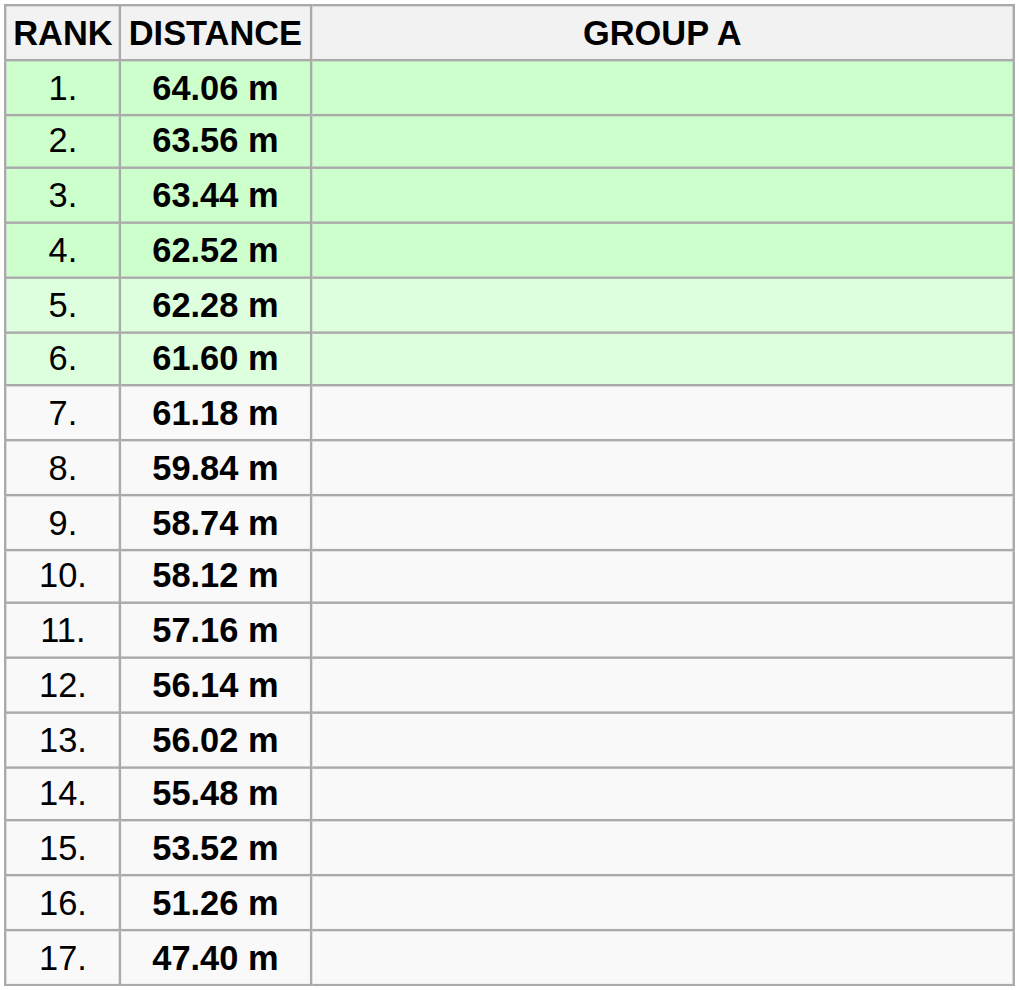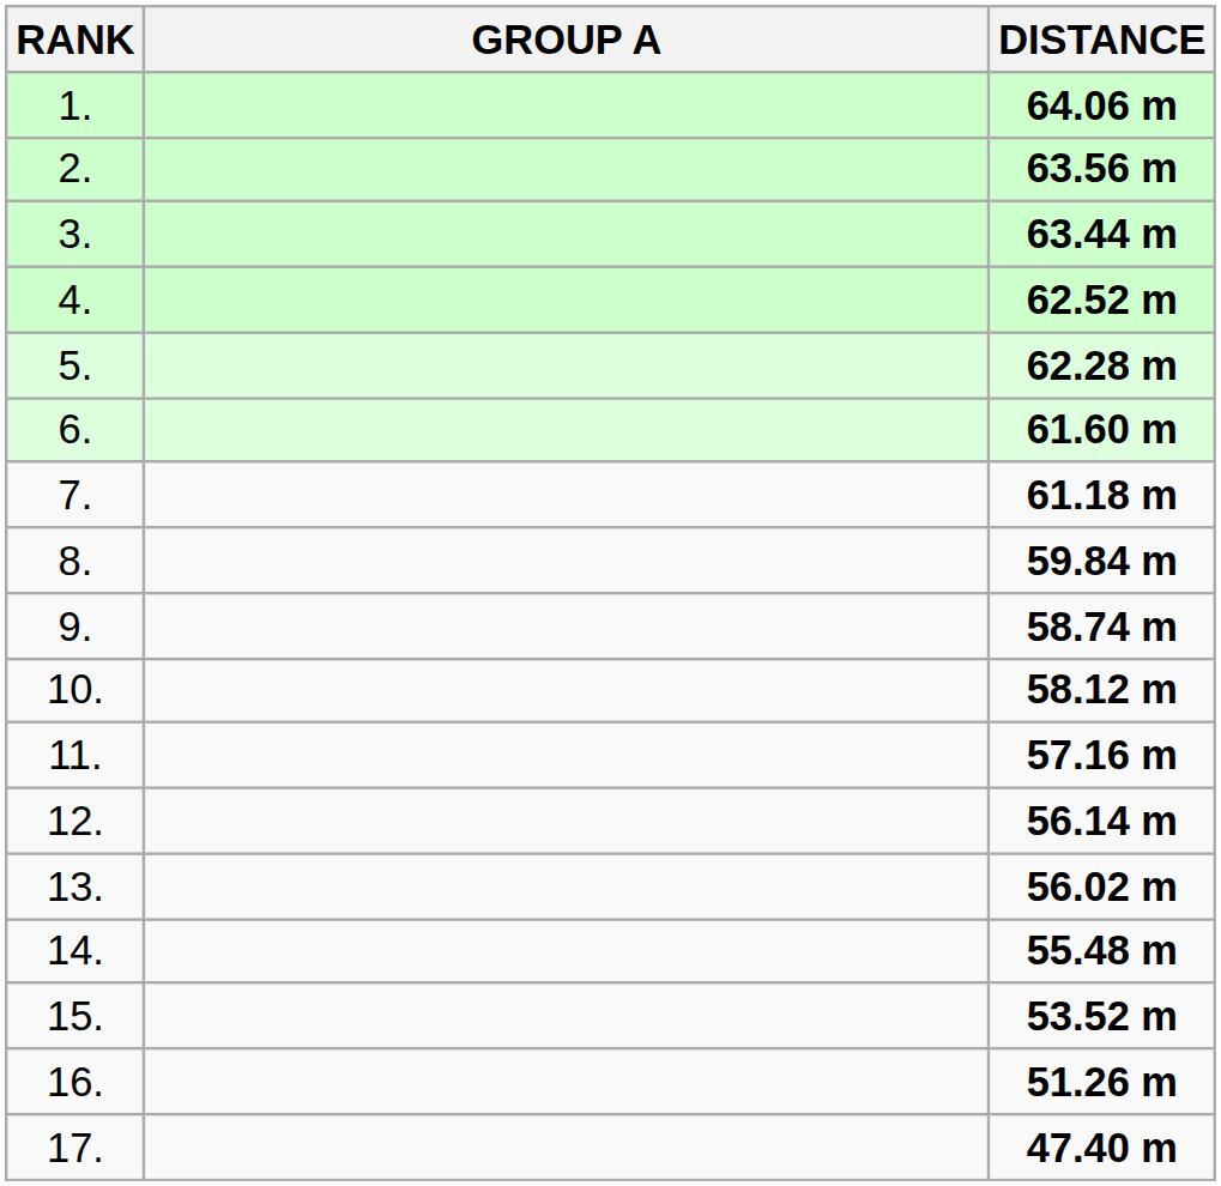columns swapped: GROUP A <-> DISTANCE
